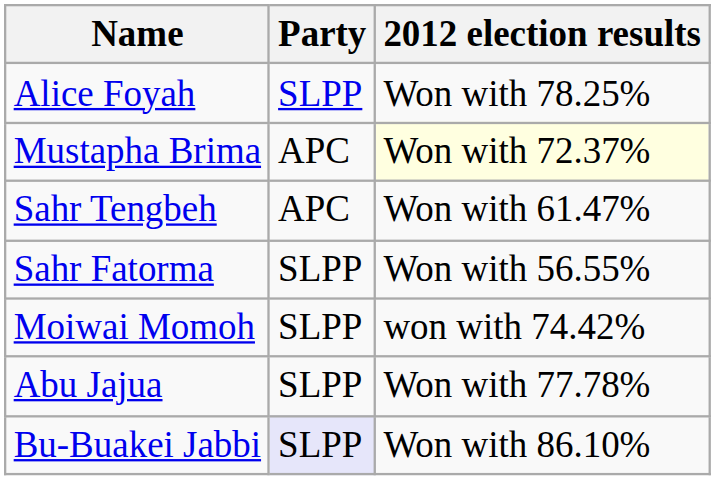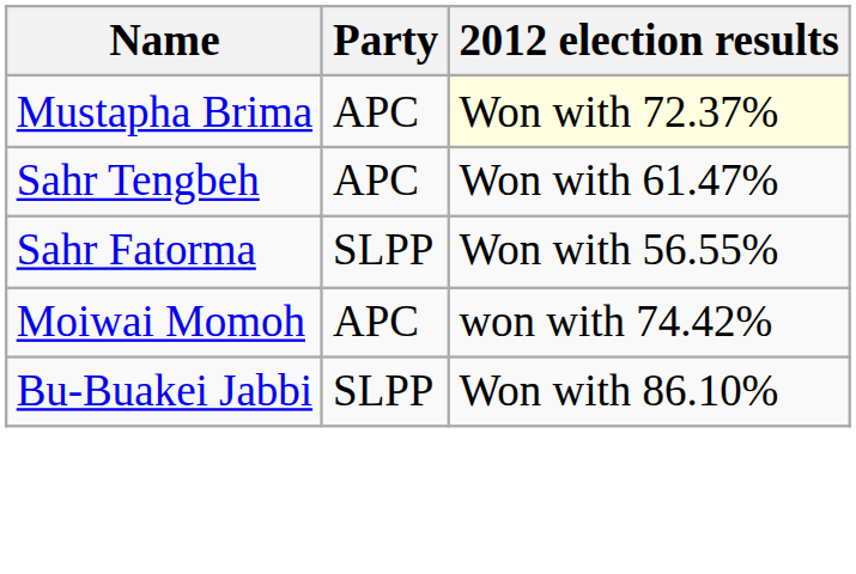- row: Alice Foyah | SLPP | Won with 78.25%
Moiwai Momoh | Party: SLPP -> APC
- row: Abu Jajua | SLPP | Won with 77.78%
Bu-Buakei Jabbi | Party: lavender background -> no background
